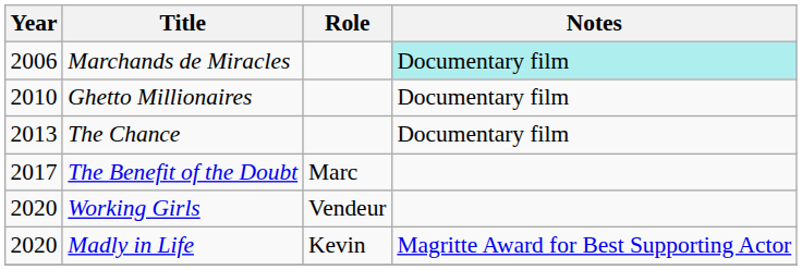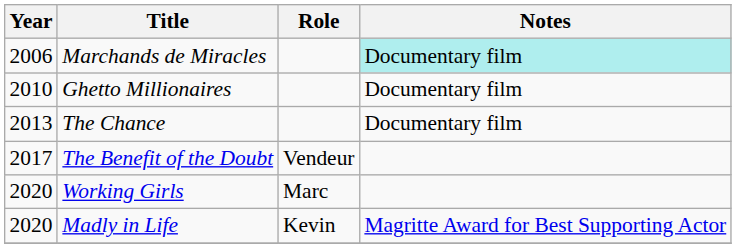The Benefit of the Doubt | Role: Marc -> Vendeur
Working Girls | Role: Vendeur -> Marc
